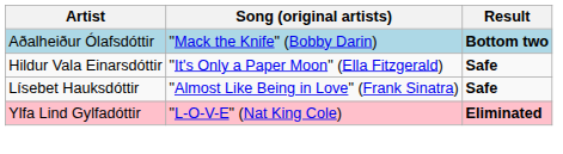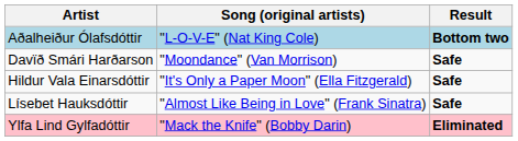Aðalheiður Ólafsdóttir | Song (original artists): "Mack the Knife" (Bobby Darin) -> "L-O-V-E" (Nat King Cole)
+ row: Davïð Smári Harðarson | "Moondance" (Van Morrison) | Safe
Ylfa Lind Gylfadóttir | Song (original artists): "L-O-V-E" (Nat King Cole) -> "Mack the Knife" (Bobby Darin)
